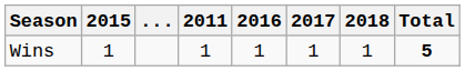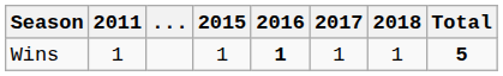columns swapped: 2011 <-> 2015
Wins | 2016: normal -> bold
